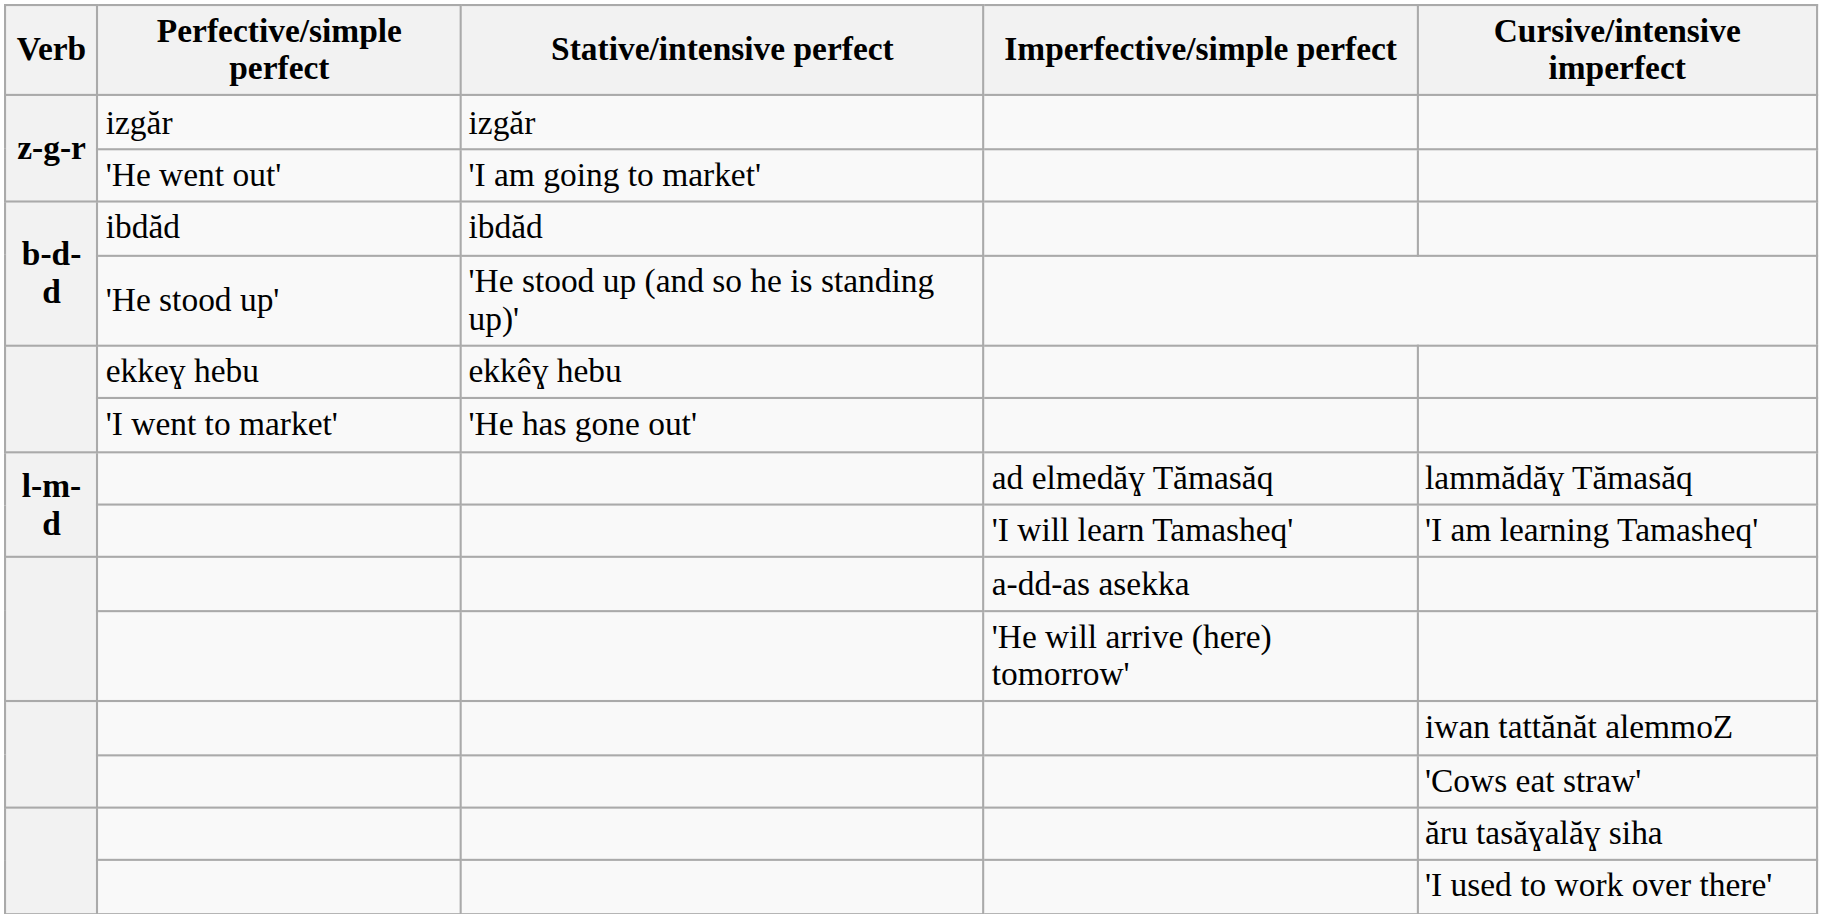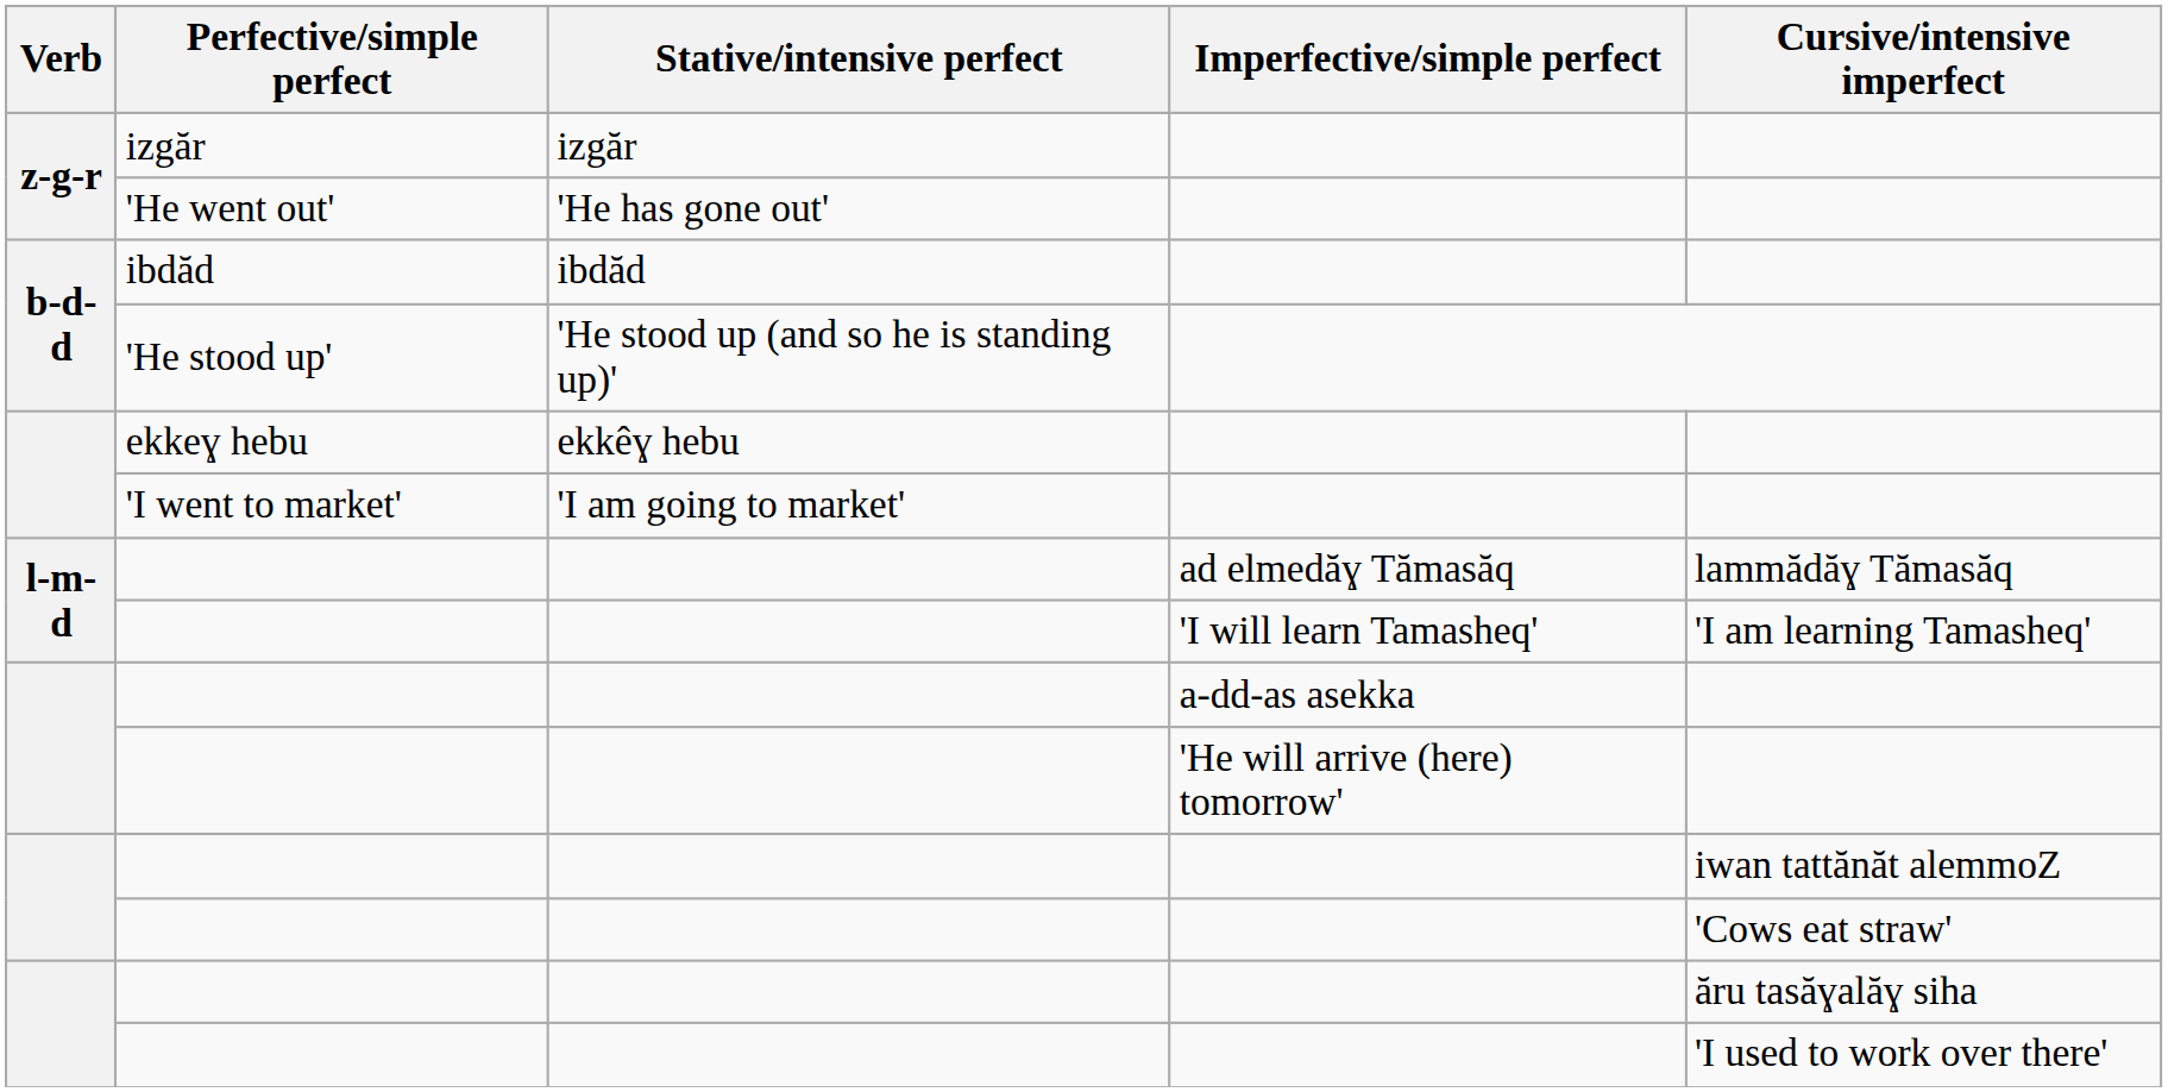'He went out' | Stative/intensive perfect: 'I am going to market' -> 'He has gone out'
'I went to market' | Stative/intensive perfect: 'He has gone out' -> 'I am going to market'
